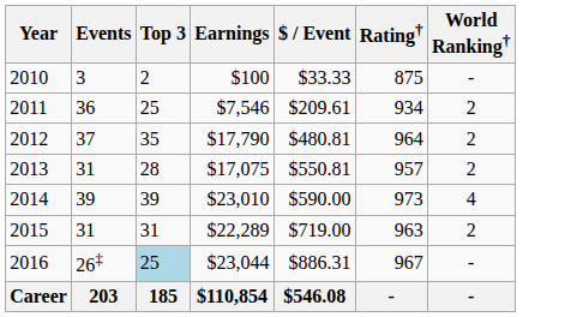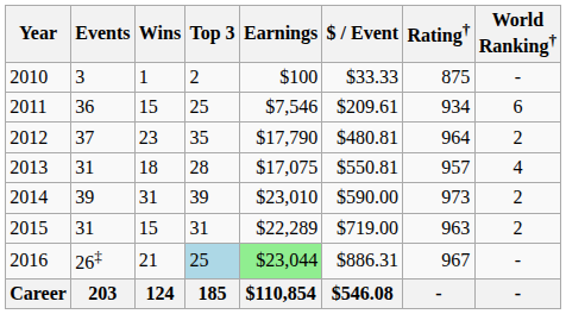+ column: Wins | 1 | 15 | 23 | 18 | 31 | 15 | 21 | 124
2011 | World Ranking†: 2 -> 6
2013 | World Ranking†: 2 -> 4
2014 | World Ranking†: 4 -> 2
2016 | Earnings: no background -> lightgreen background
